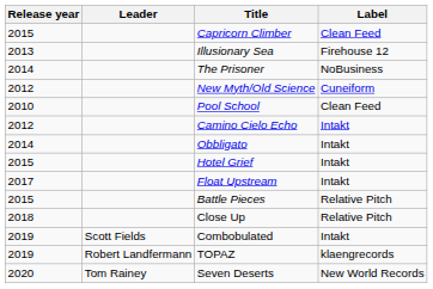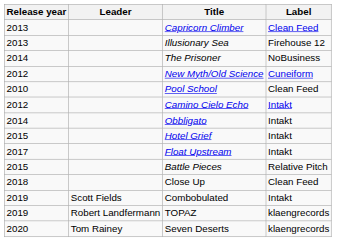Capricorn Climber | Release year: 2015 -> 2013
Close Up | Label: Relative Pitch -> Clean Feed
Seven Deserts | Label: New World Records -> klaengrecords
